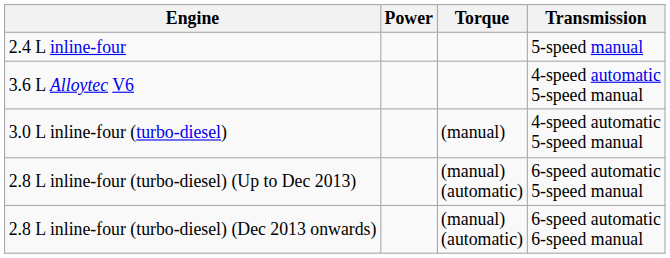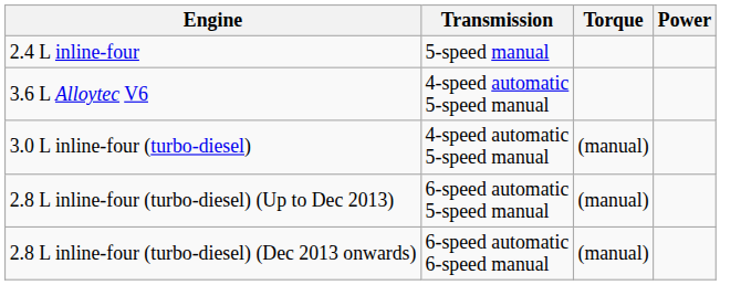columns swapped: Power <-> Transmission
2.8 L inline-four (turbo-diesel) (Up to Dec 2013) | Torque: (manual) (automatic) -> (manual)
2.8 L inline-four (turbo-diesel) (Dec 2013 onwards) | Torque: (manual) (automatic) -> (manual)
